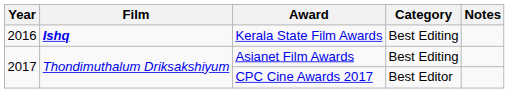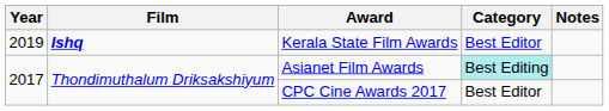Kerala State Film Awards | Year: 2016 -> 2019
Kerala State Film Awards | Category: Best Editing -> Best Editor
Asianet Film Awards | Category: no background -> paleturquoise background
